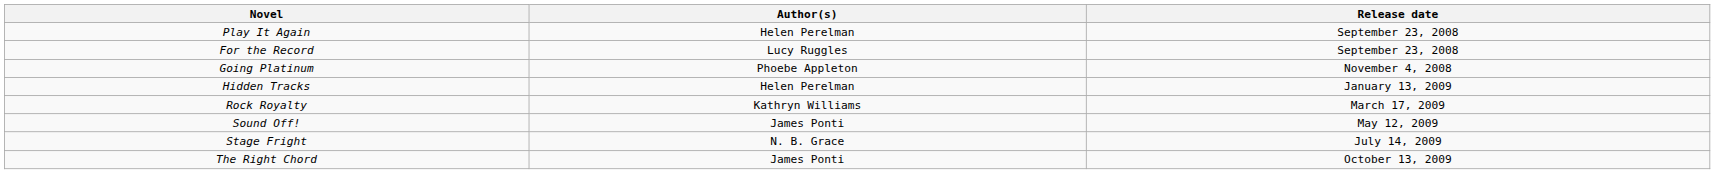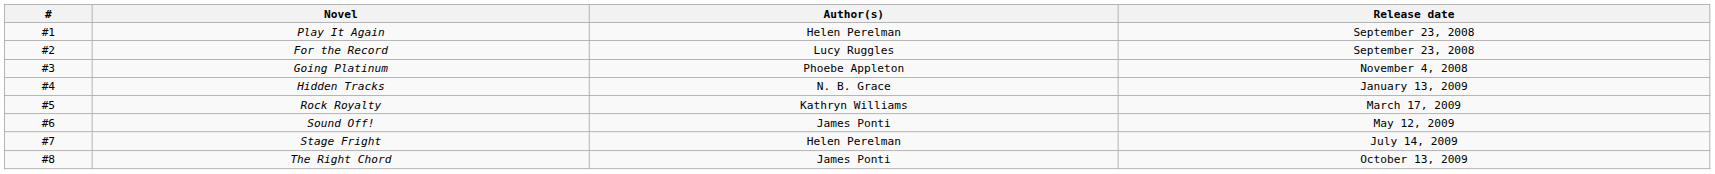+ column: # | #1 | #2 | #3 | #4 | #5 | #6 | #7 | #8
Hidden Tracks | Author(s): Helen Perelman -> N. B. Grace
Stage Fright | Author(s): N. B. Grace -> Helen Perelman
